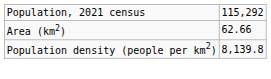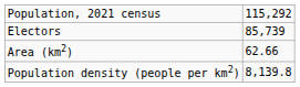+ row: Electors | 85,739
